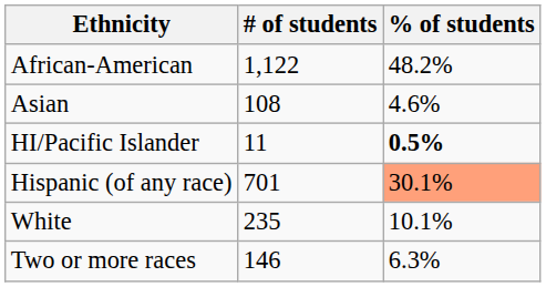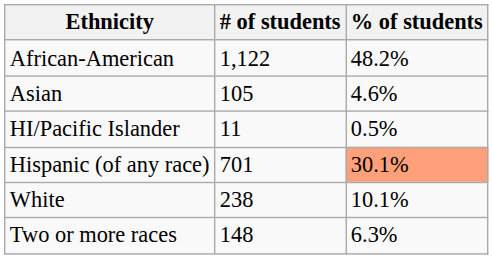Asian | # of students: 108 -> 105
HI/Pacific Islander | % of students: bold -> normal
White | # of students: 235 -> 238
Two or more races | # of students: 146 -> 148
